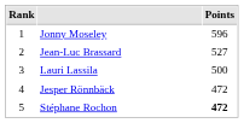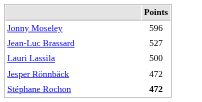- column: Rank | 1 | 2 | 3 | 4 | 5
